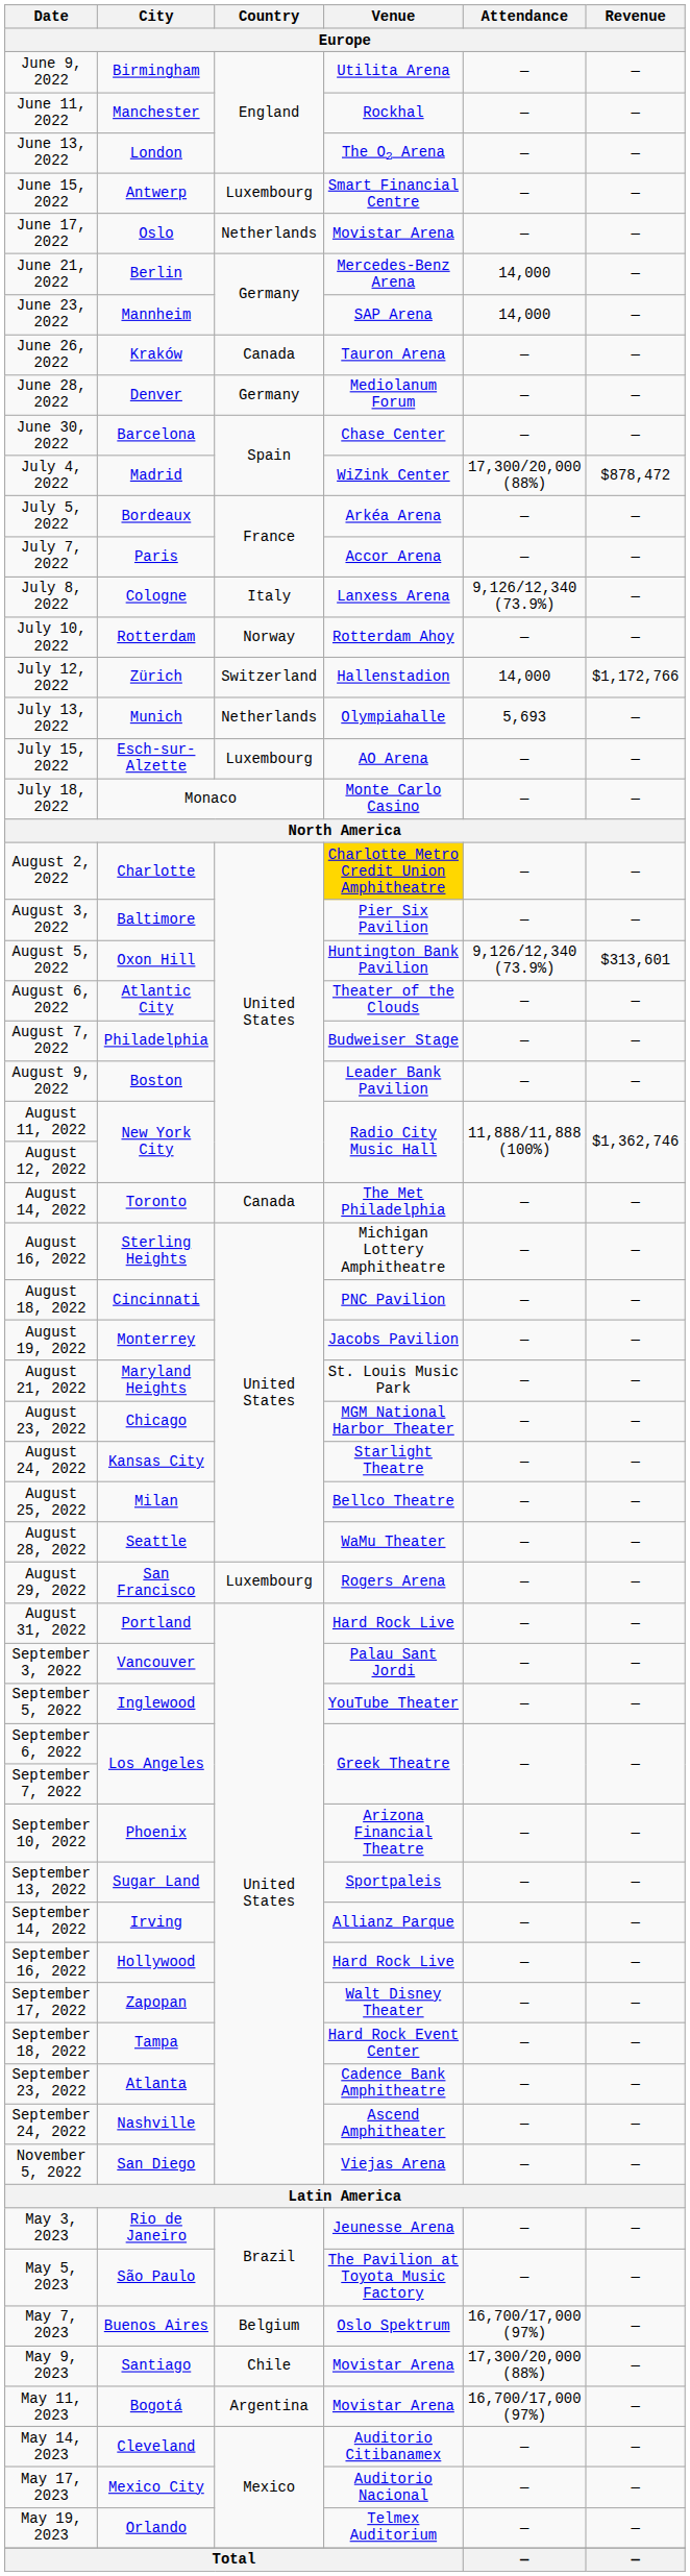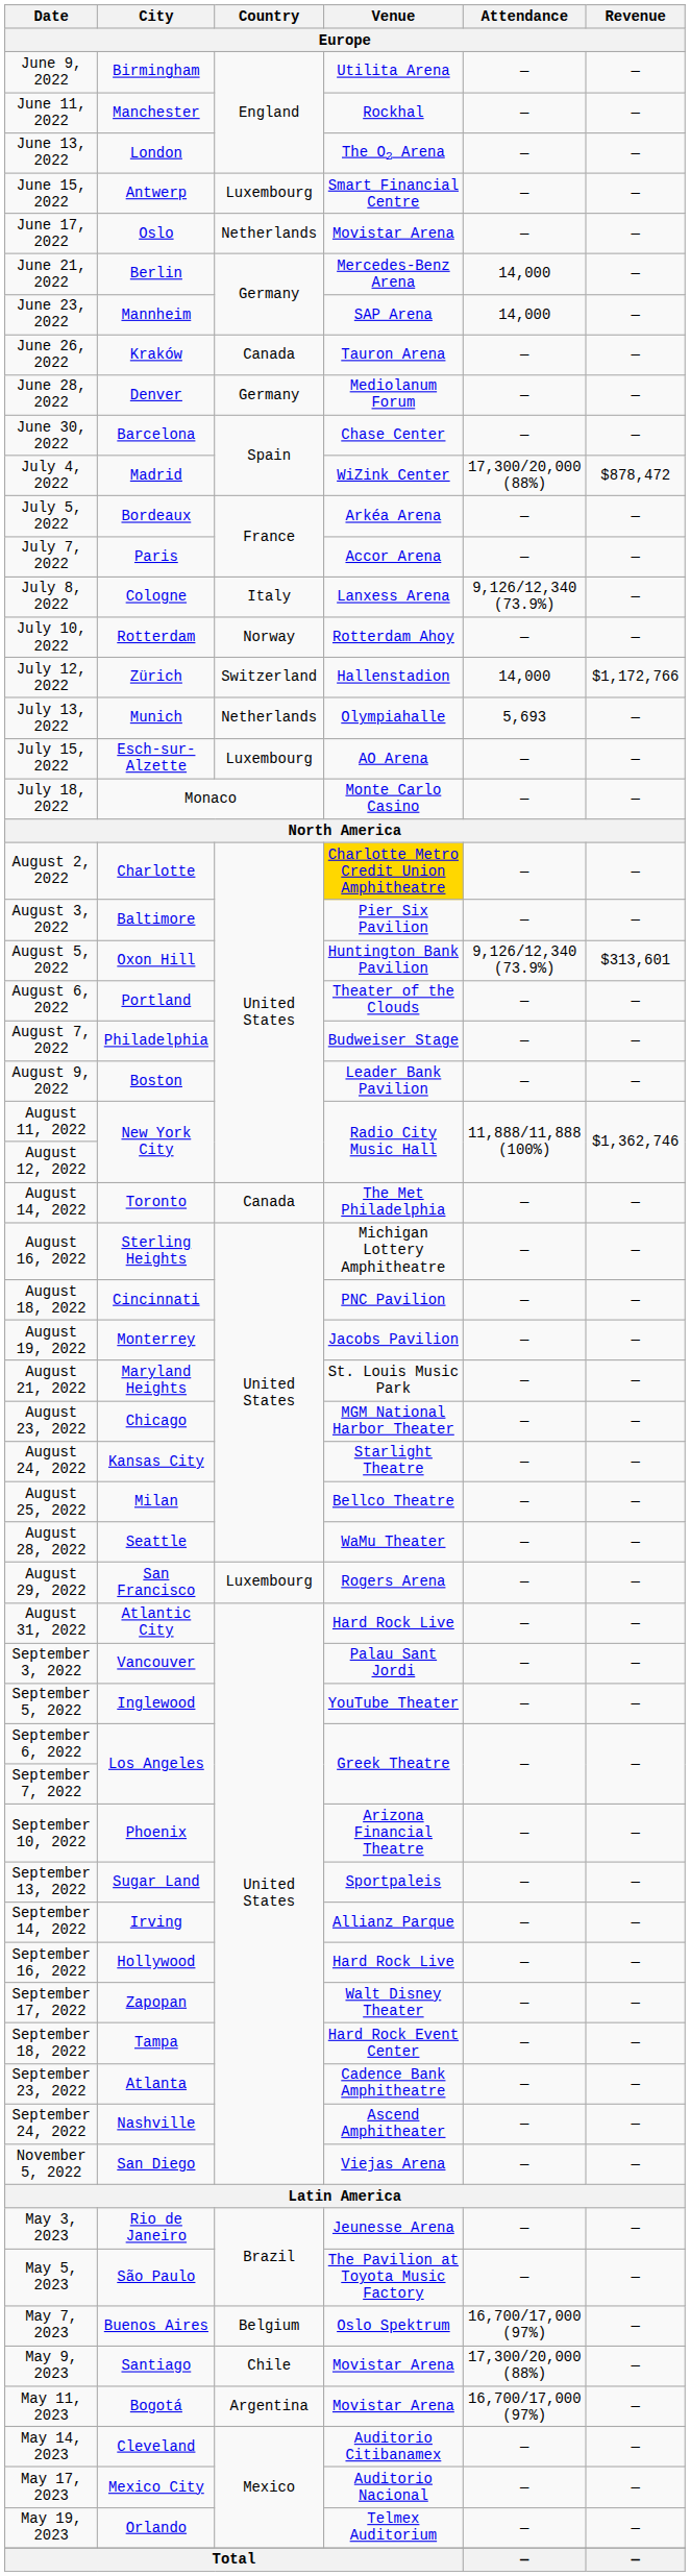August 6, 2022 | City: Atlantic City -> Portland
August 31, 2022 | City: Portland -> Atlantic City
